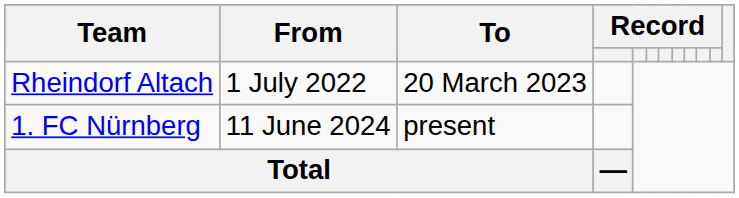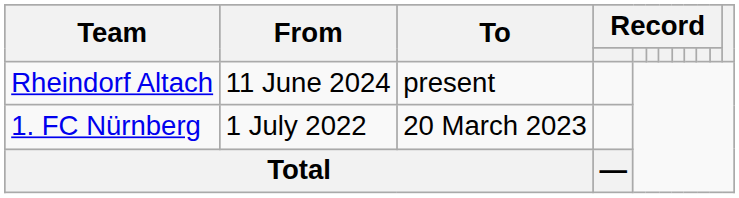Rheindorf Altach | From: 1 July 2022 -> 11 June 2024
Rheindorf Altach | To: 20 March 2023 -> present
1. FC Nürnberg | From: 11 June 2024 -> 1 July 2022
1. FC Nürnberg | To: present -> 20 March 2023
